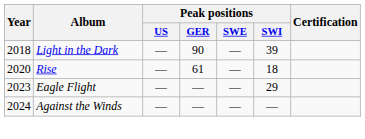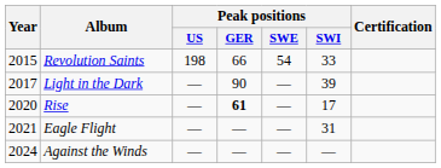+ row: 2015 | Revolution Saints | 198 | 66 | 54 | 33
Light in the Dark | Year: 2018 -> 2017
Rise | Peak positions / GER: normal -> bold
Rise | Peak positions / SWI: 18 -> 17
Eagle Flight | Year: 2023 -> 2021
Eagle Flight | Peak positions / SWI: 29 -> 31
